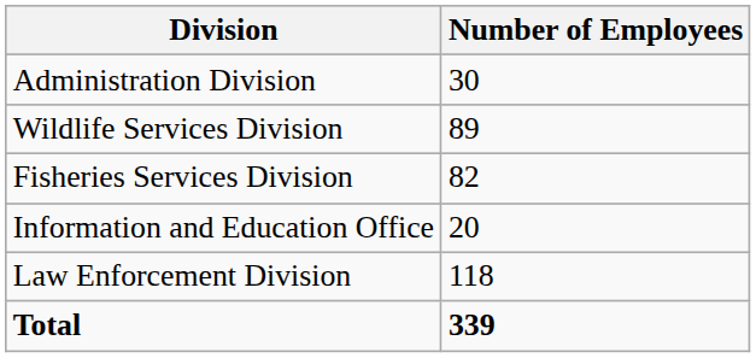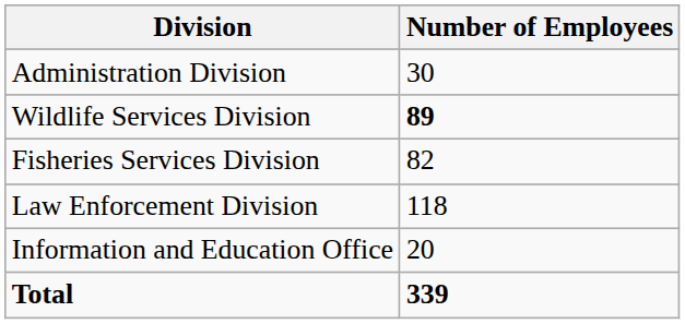Wildlife Services Division | Number of Employees: normal -> bold
rows swapped: Law Enforcement Division <-> Information and Education Office
